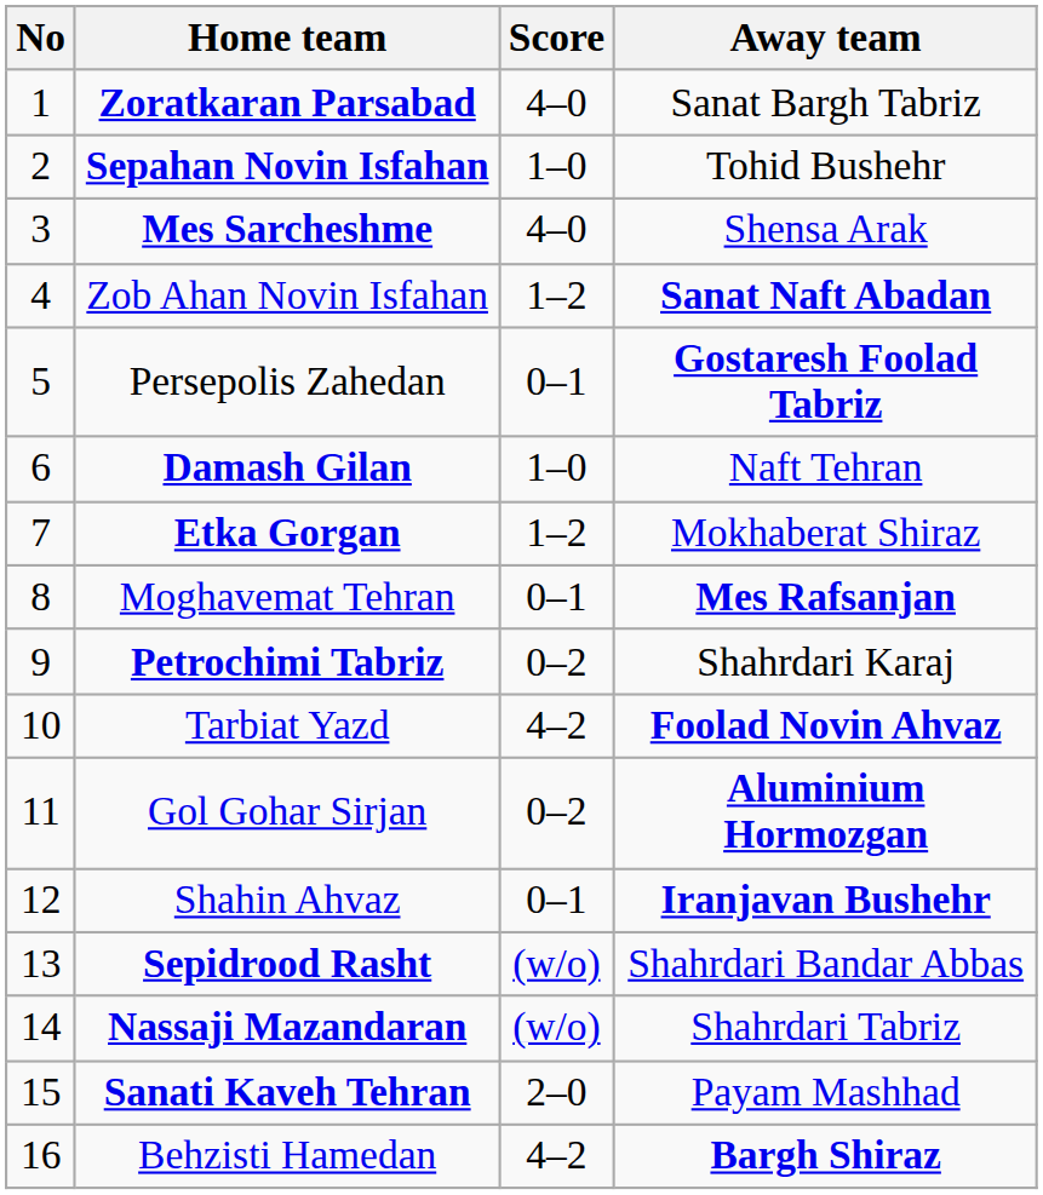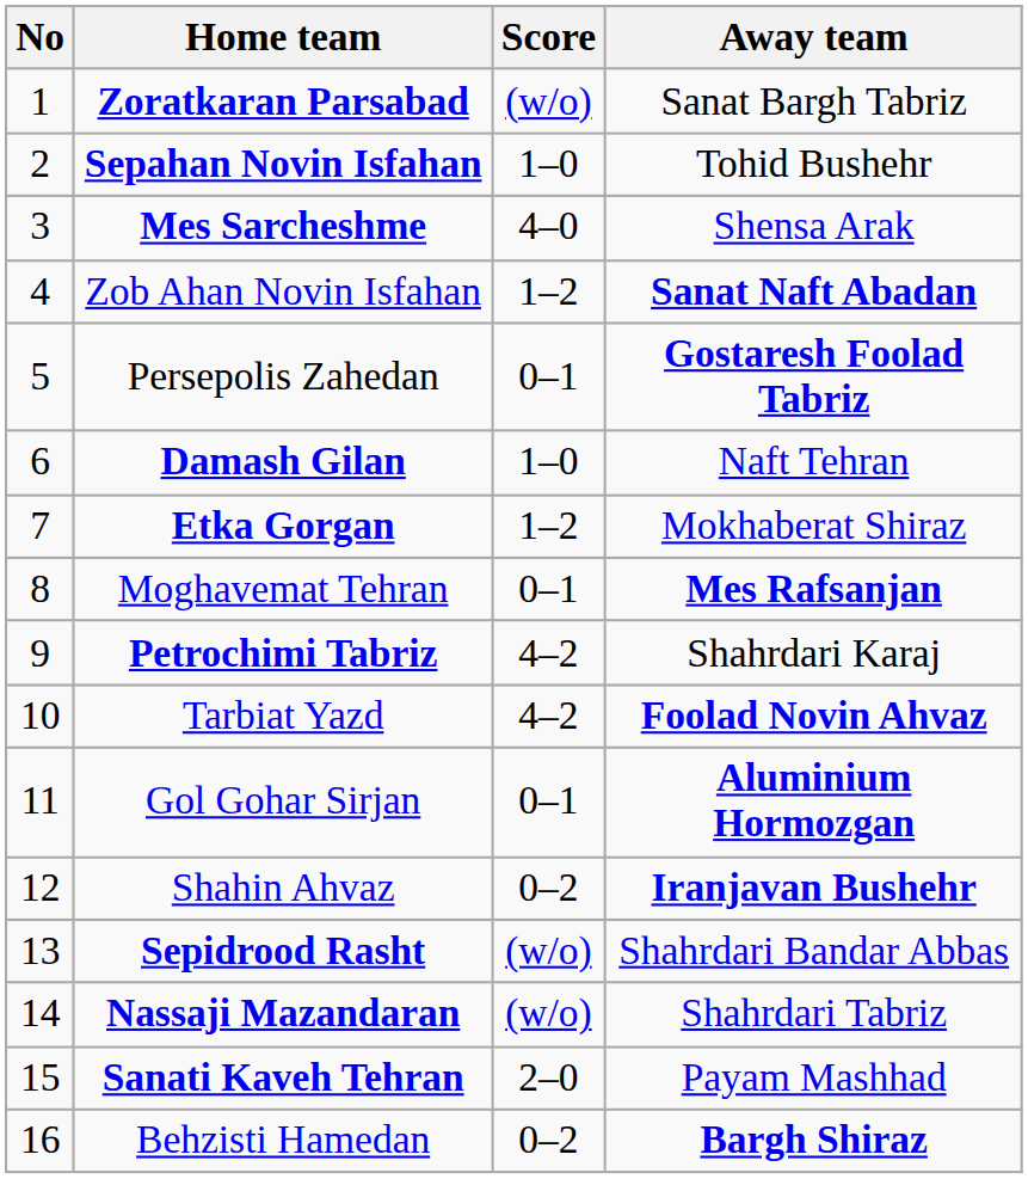Zoratkaran Parsabad | Score: 4–0 -> (w/o)
Petrochimi Tabriz | Score: 0–2 -> 4–2
Gol Gohar Sirjan | Score: 0–2 -> 0–1
Shahin Ahvaz | Score: 0–1 -> 0–2
Behzisti Hamedan | Score: 4–2 -> 0–2
